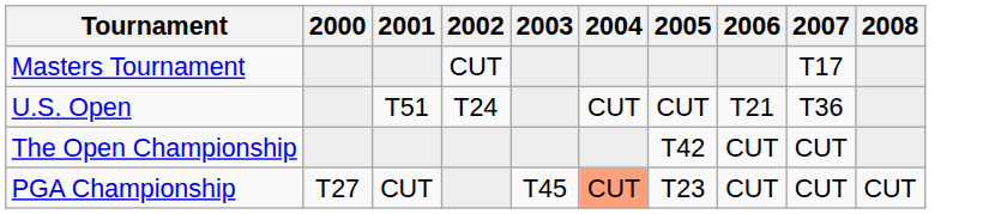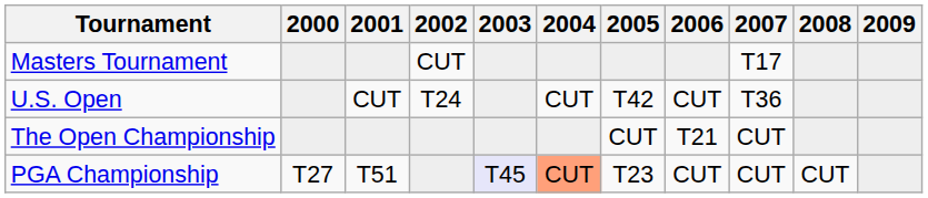+ column: 2009
U.S. Open | 2001: T51 -> CUT
U.S. Open | 2005: CUT -> T42
U.S. Open | 2006: T21 -> CUT
The Open Championship | 2005: T42 -> CUT
The Open Championship | 2006: CUT -> T21
PGA Championship | 2001: CUT -> T51
PGA Championship | 2003: no background -> lavender background
